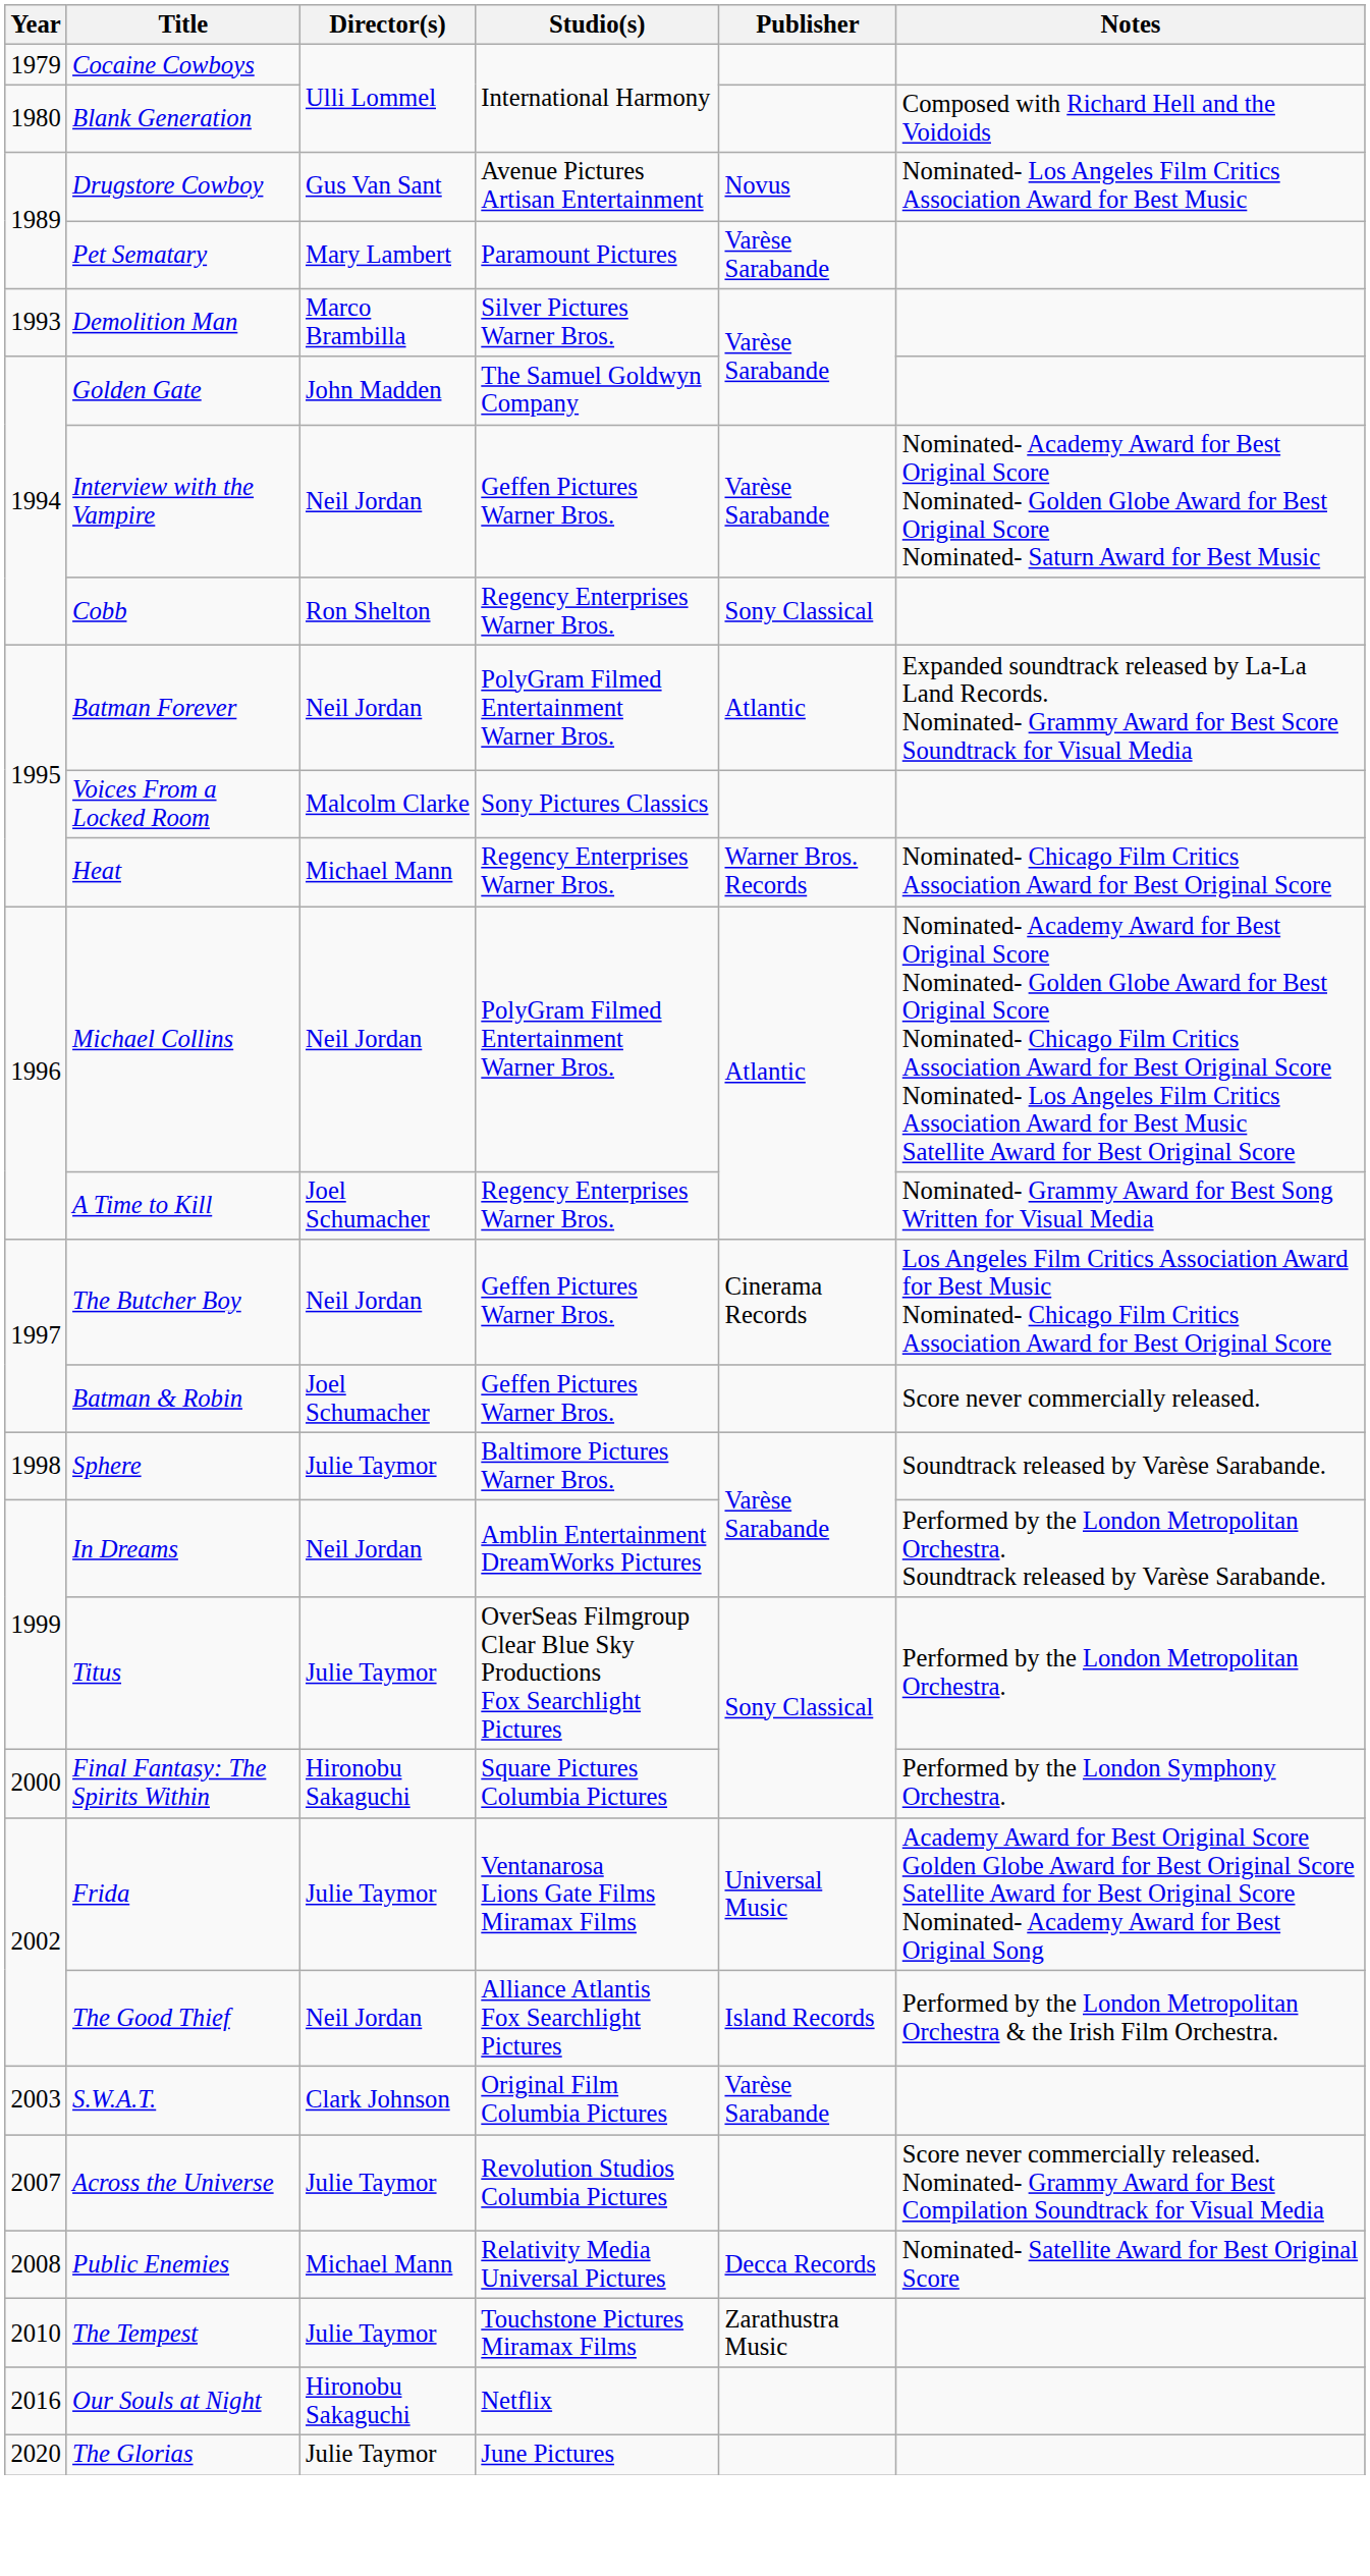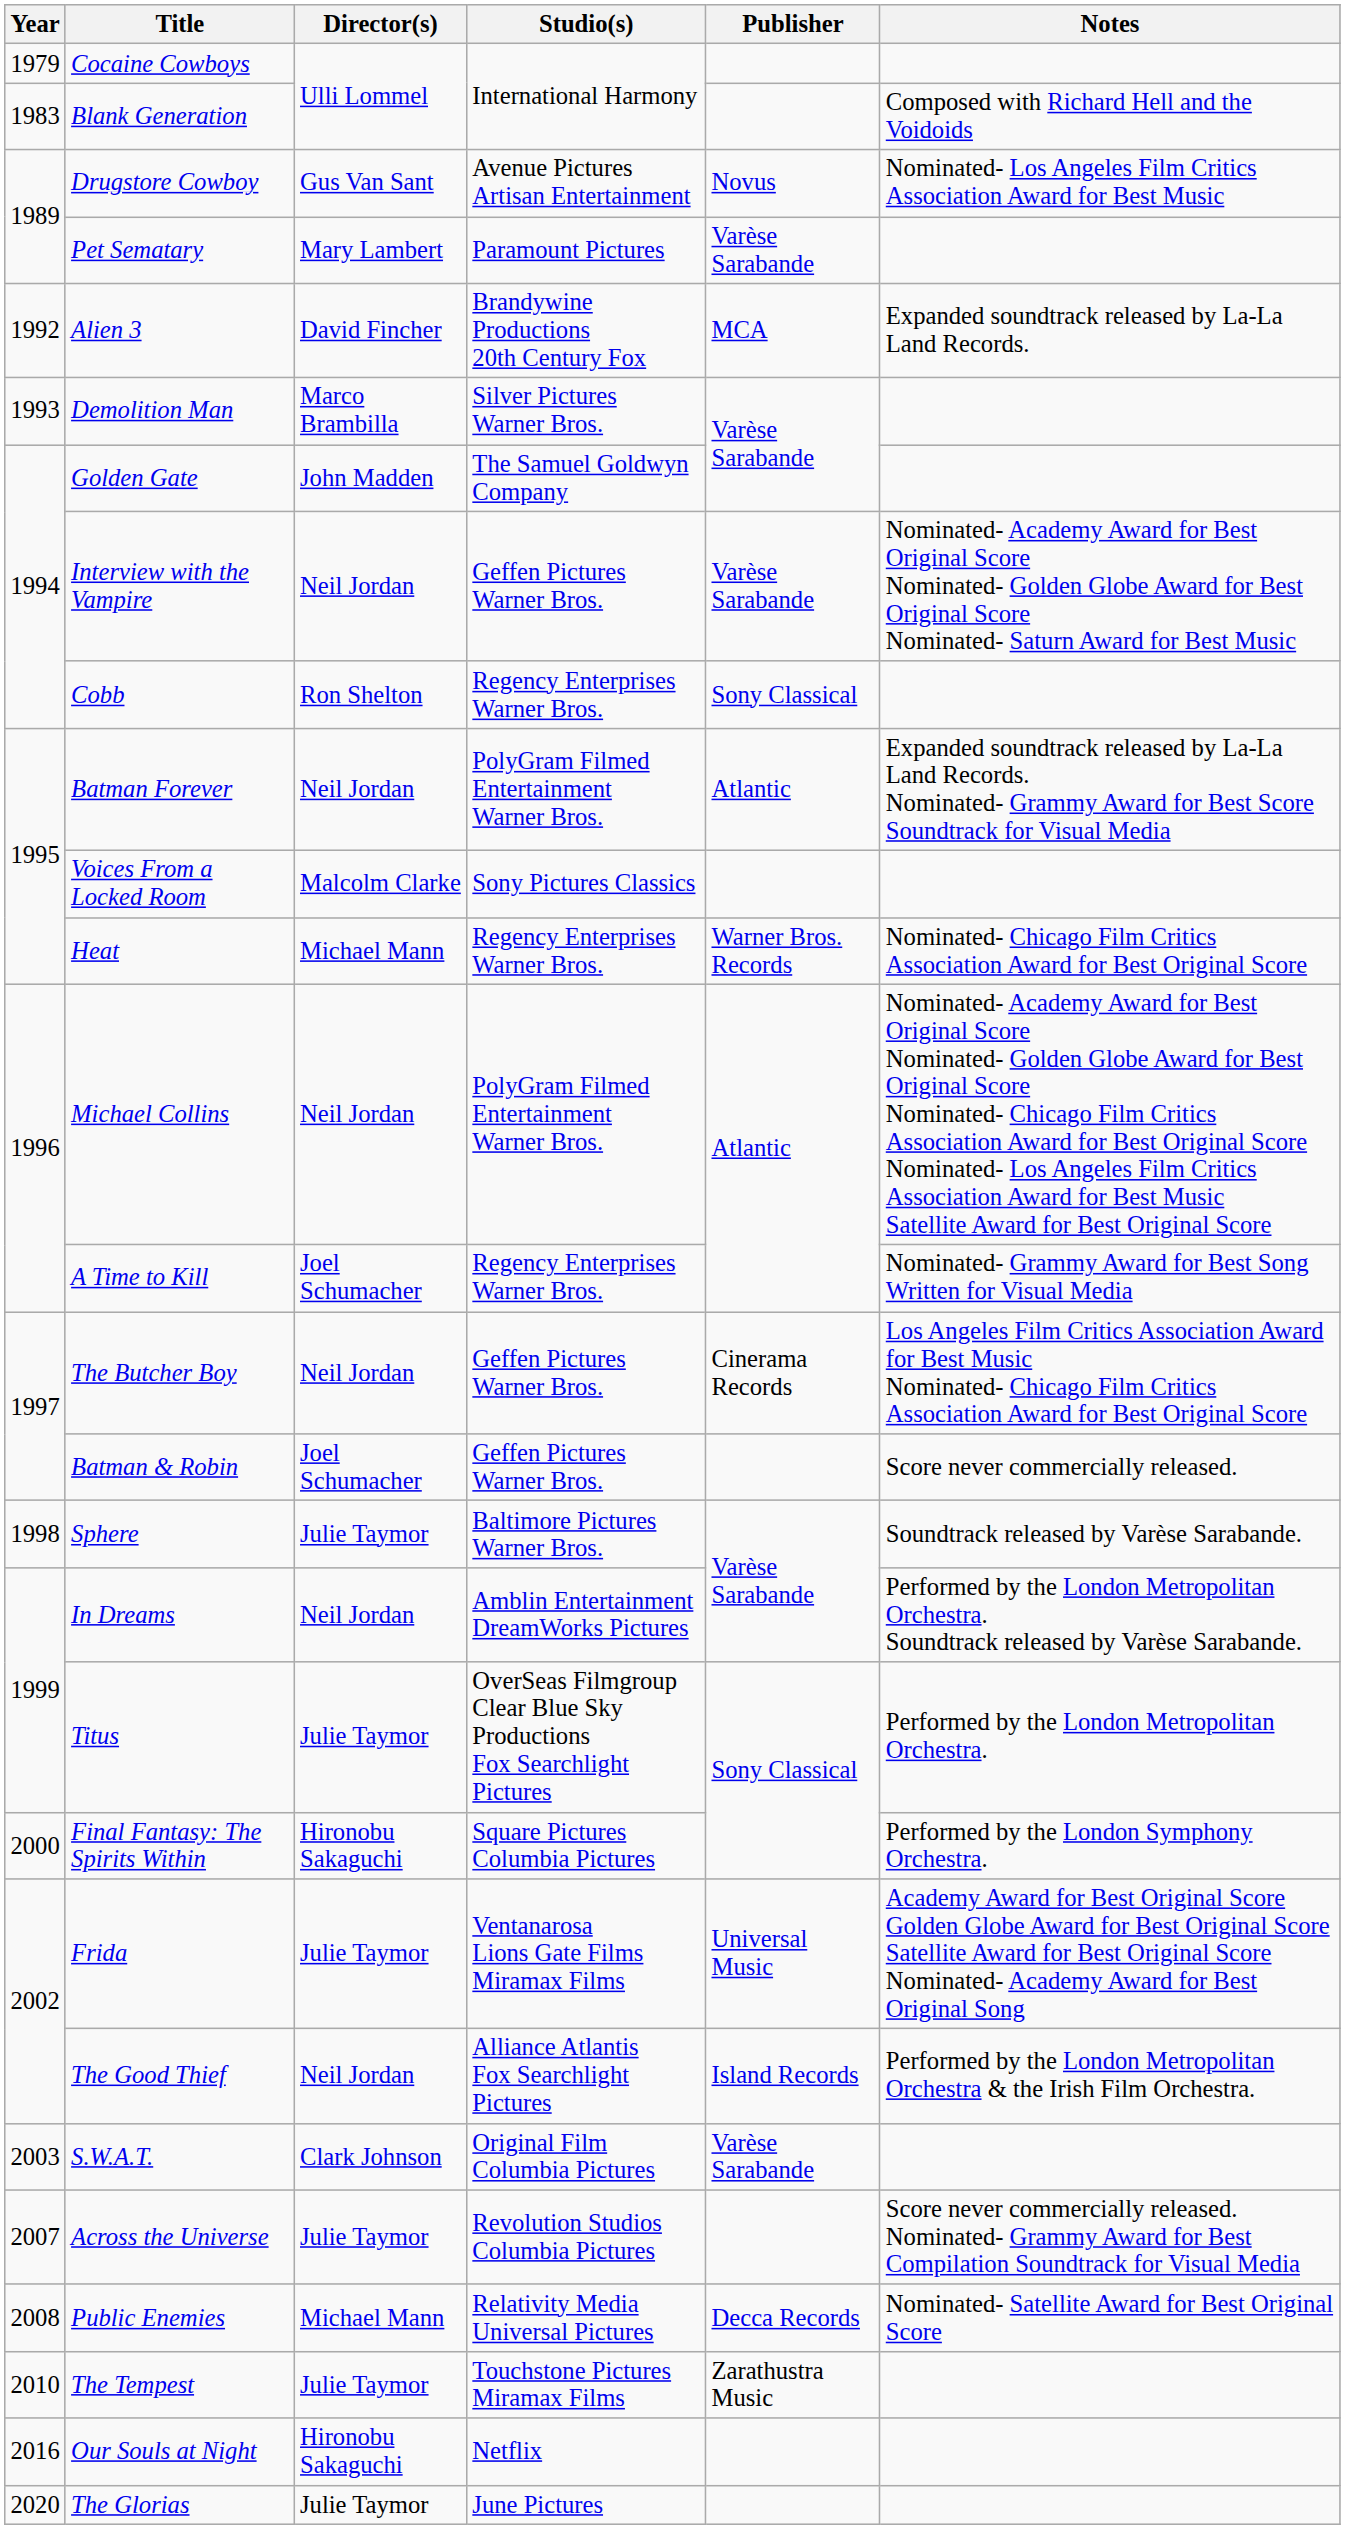Blank Generation | Year: 1980 -> 1983
+ row: 1992 | Alien 3 | David Fincher | Brandywine Productions 20th Century Fox | MCA | Expanded soundtrack released by La-La Land Records.
